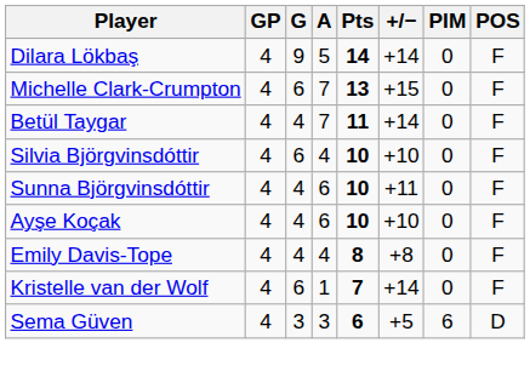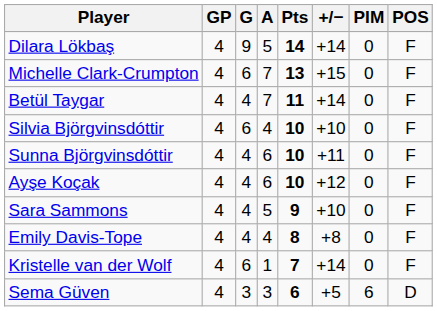Ayşe Koçak | +/−: +10 -> +12
+ row: Sara Sammons | 4 | 4 | 5 | 9 | +10 | 0 | F
